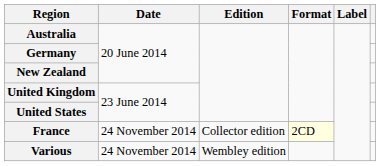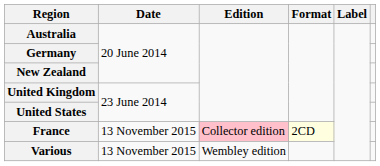France | Date: 24 November 2014 -> 13 November 2015
France | Edition: no background -> pink background
Various | Date: 24 November 2014 -> 13 November 2015
